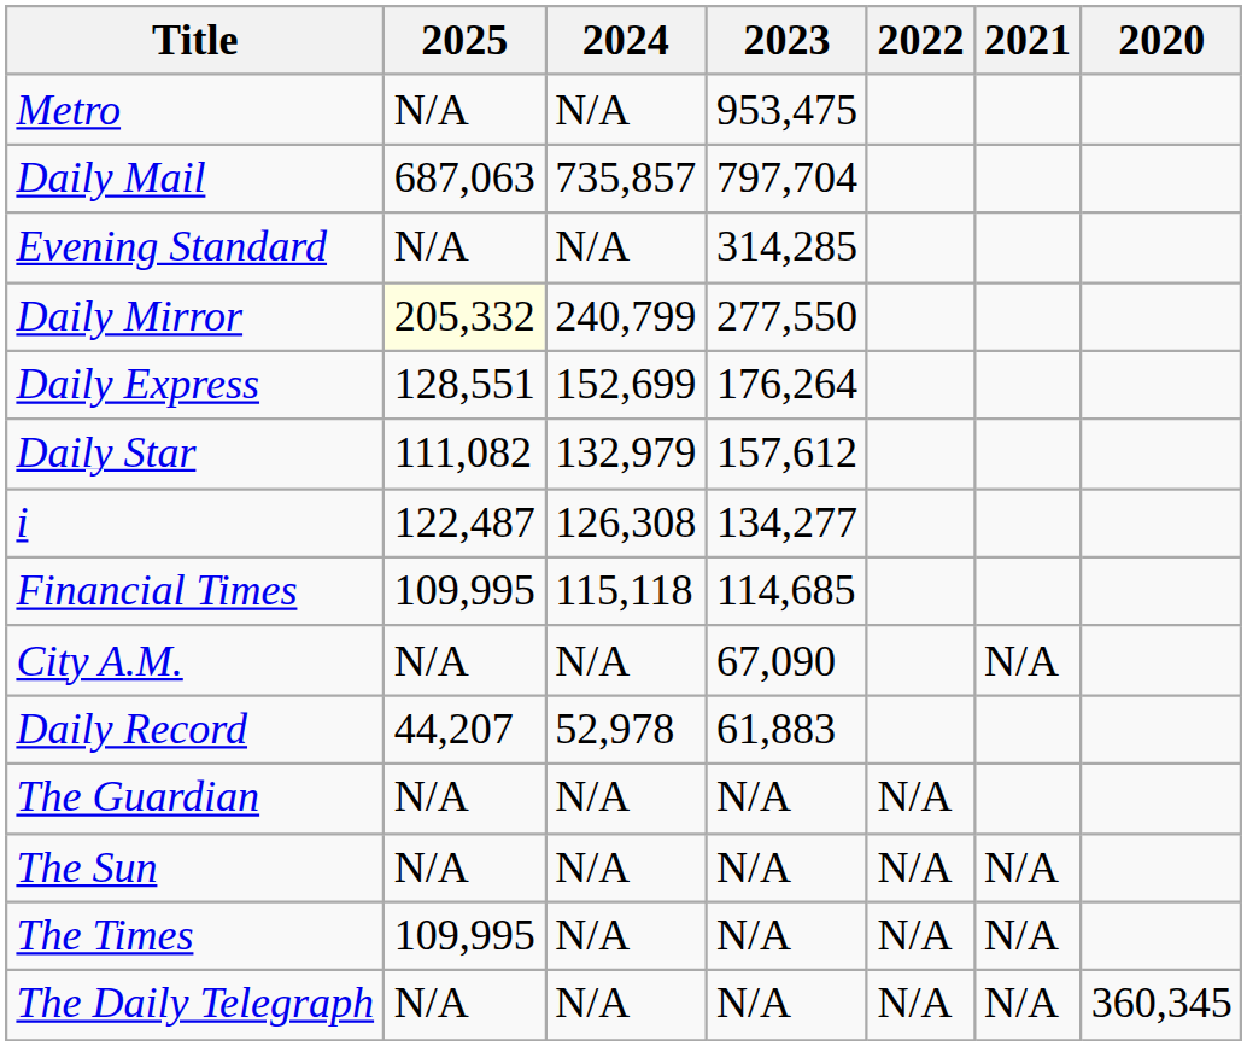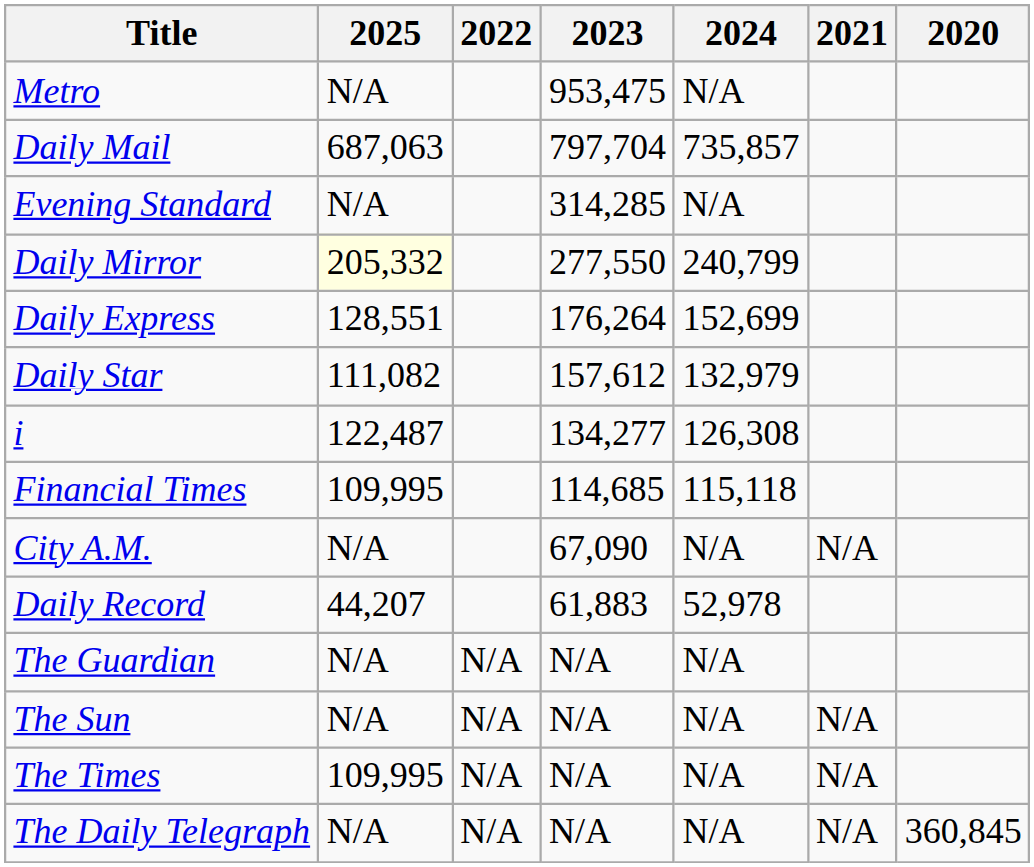columns swapped: 2024 <-> 2022
The Daily Telegraph | 2020: 360,345 -> 360,845
